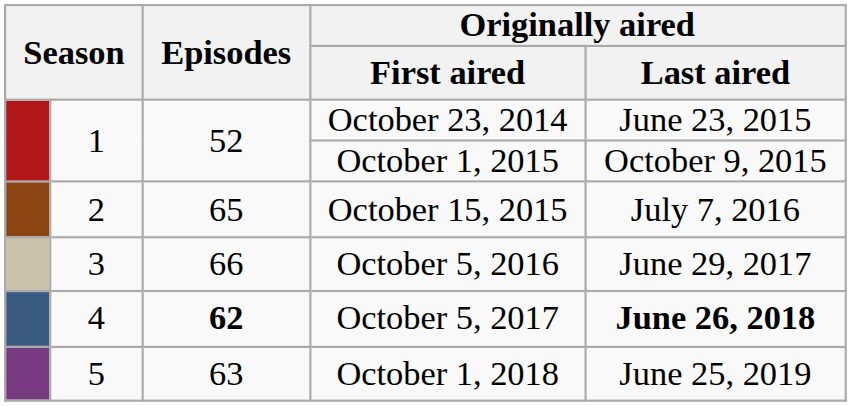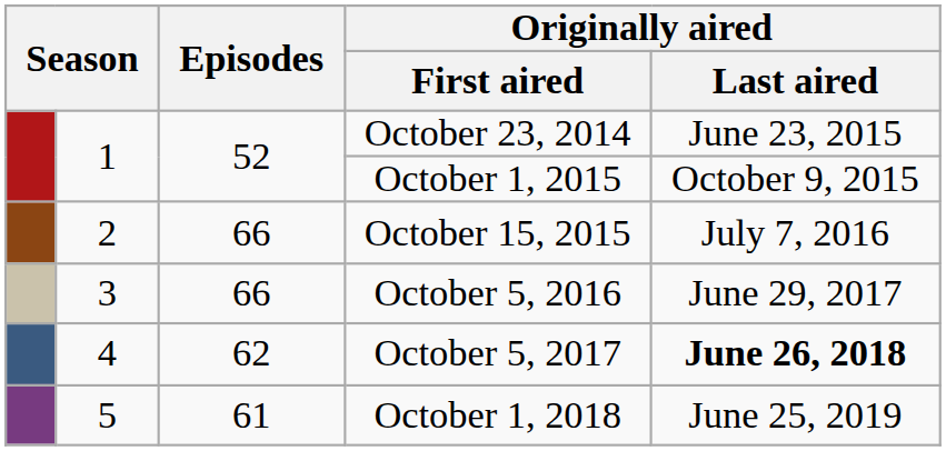October 15, 2015 | Episodes: 65 -> 66
October 5, 2017 | Episodes: bold -> normal
October 1, 2018 | Episodes: 63 -> 61
